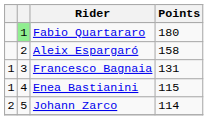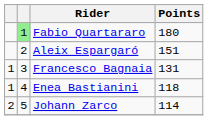Aleix Espargaró | Points: 158 -> 151
Enea Bastianini | Points: 115 -> 118
